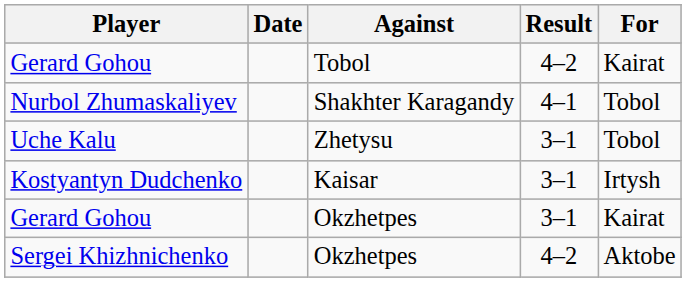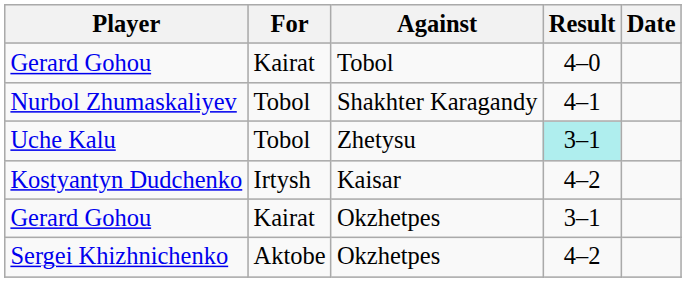columns swapped: For <-> Date
Gerard Gohou / Tobol | Result: 4–2 -> 4–0
Uche Kalu | Result: no background -> paleturquoise background
Kostyantyn Dudchenko | Result: 3–1 -> 4–2
